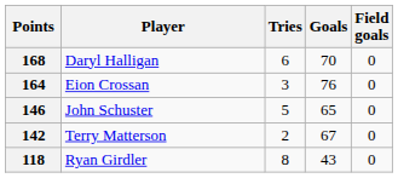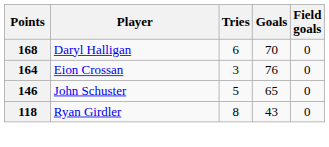- row: 142 | Terry Matterson | 2 | 67 | 0
